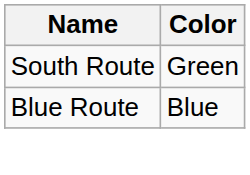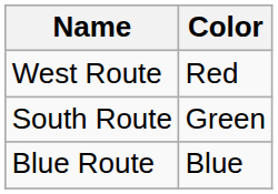+ row: West Route | Red
